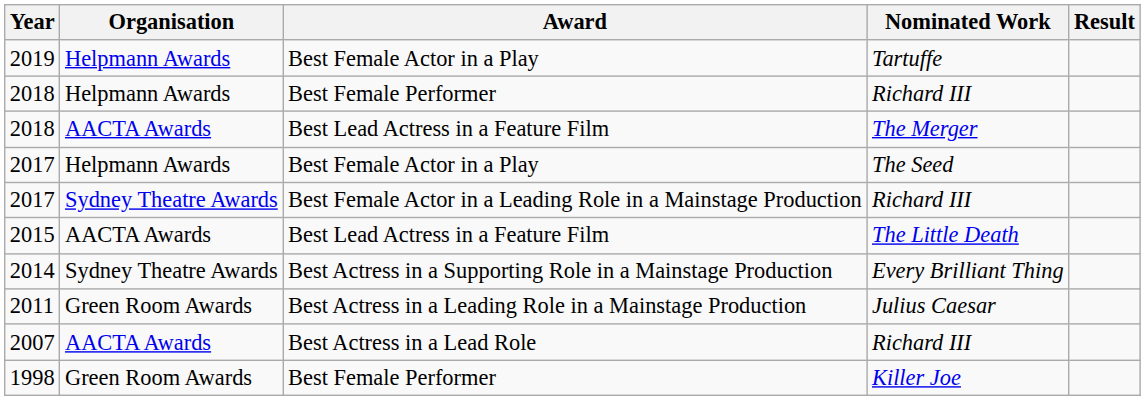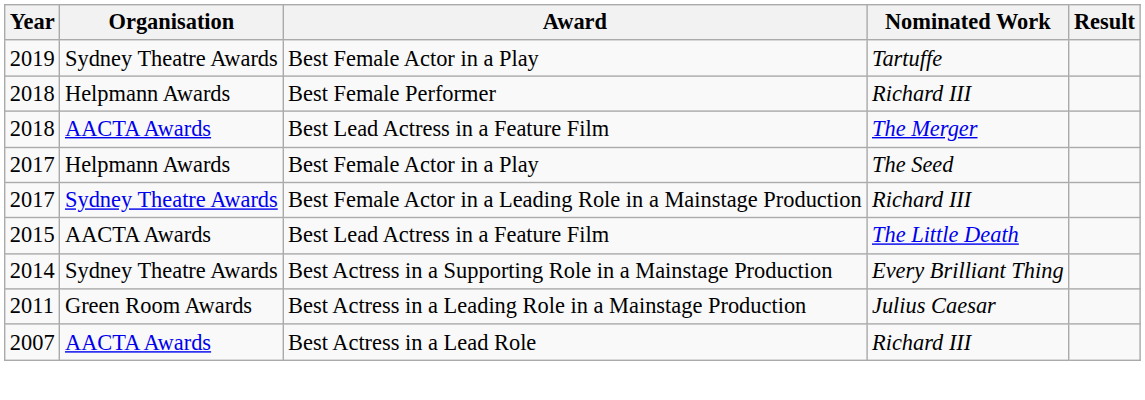2019 | Organisation: Helpmann Awards -> Sydney Theatre Awards
- row: 1998 | Green Room Awards | Best Female Performer | Killer Joe
